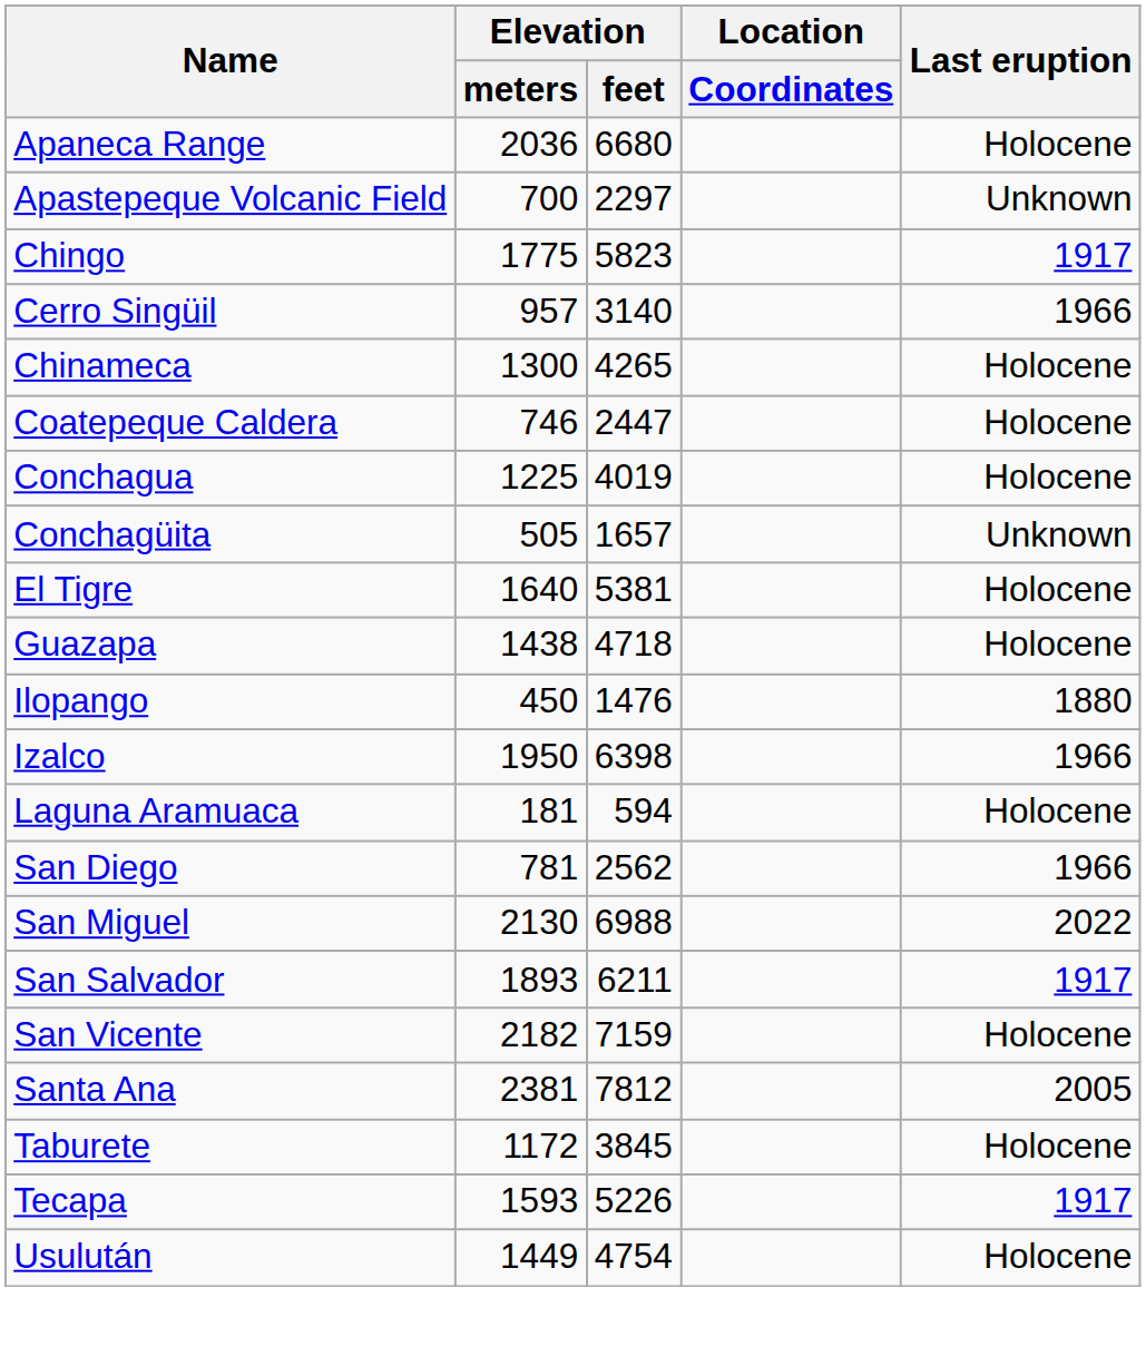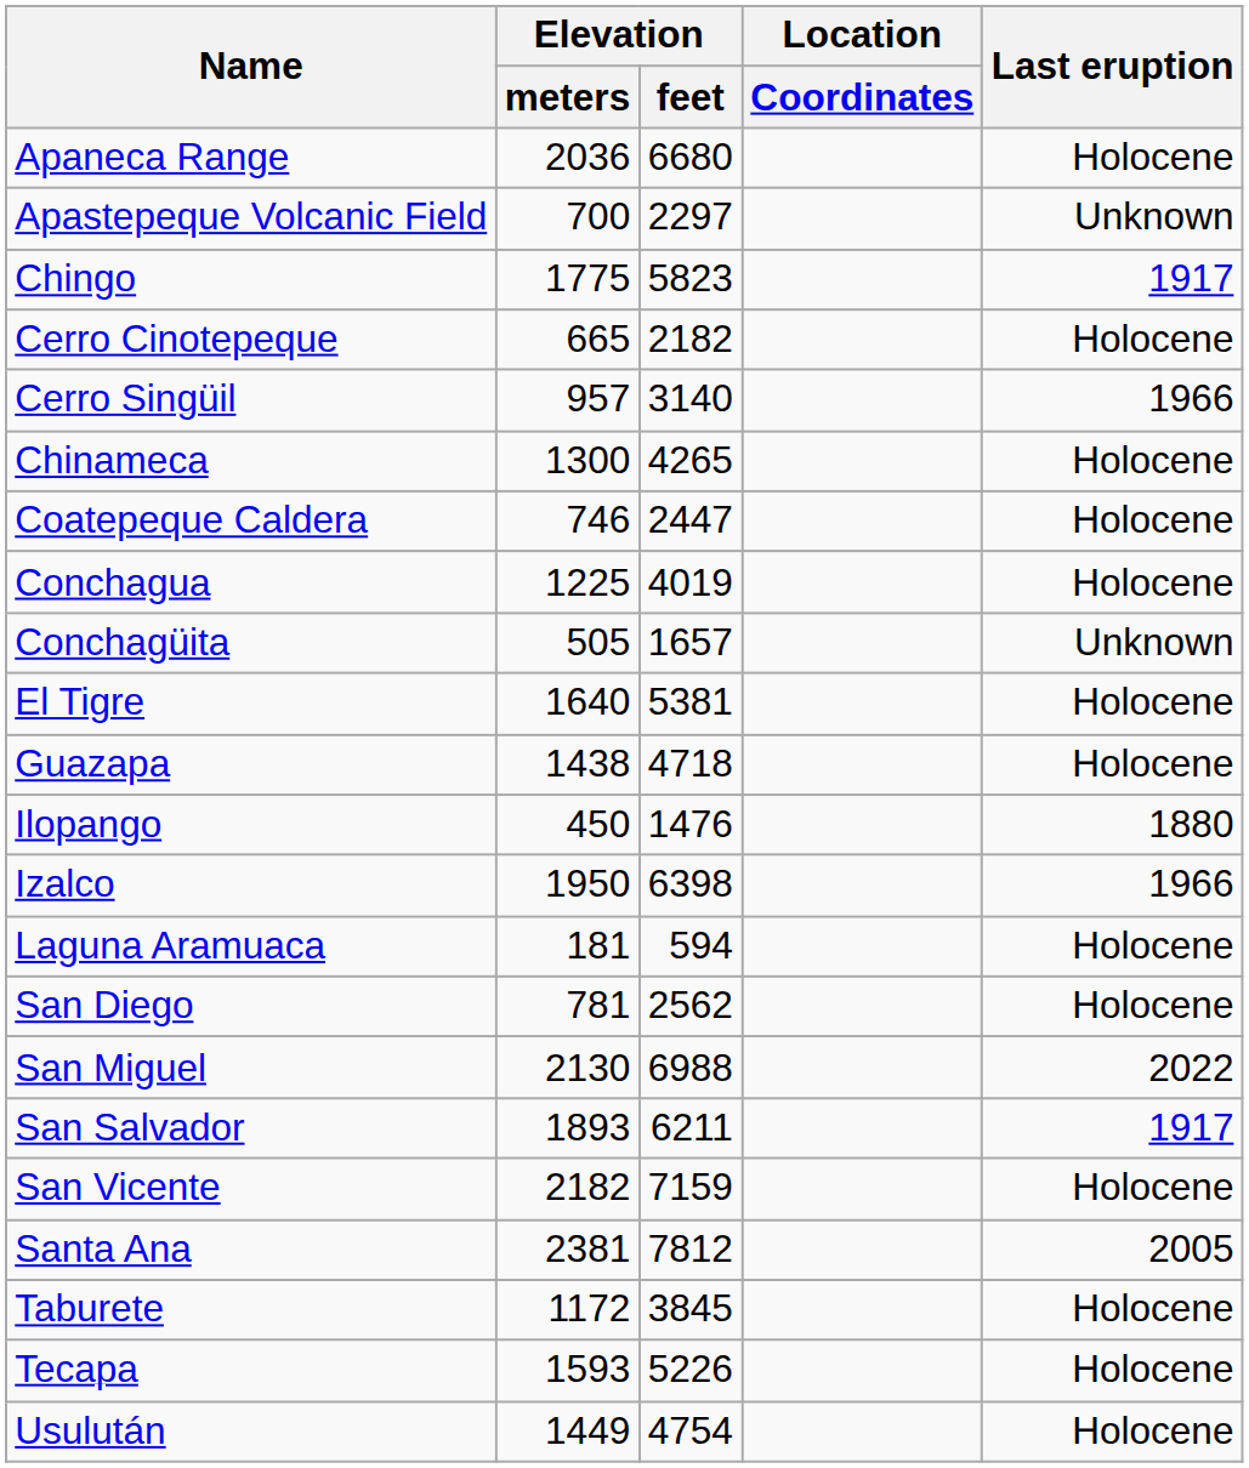+ row: Cerro Cinotepeque | 665 | 2182 | Holocene
San Diego | Last eruption: 1966 -> Holocene
Tecapa | Last eruption: 1917 -> Holocene
